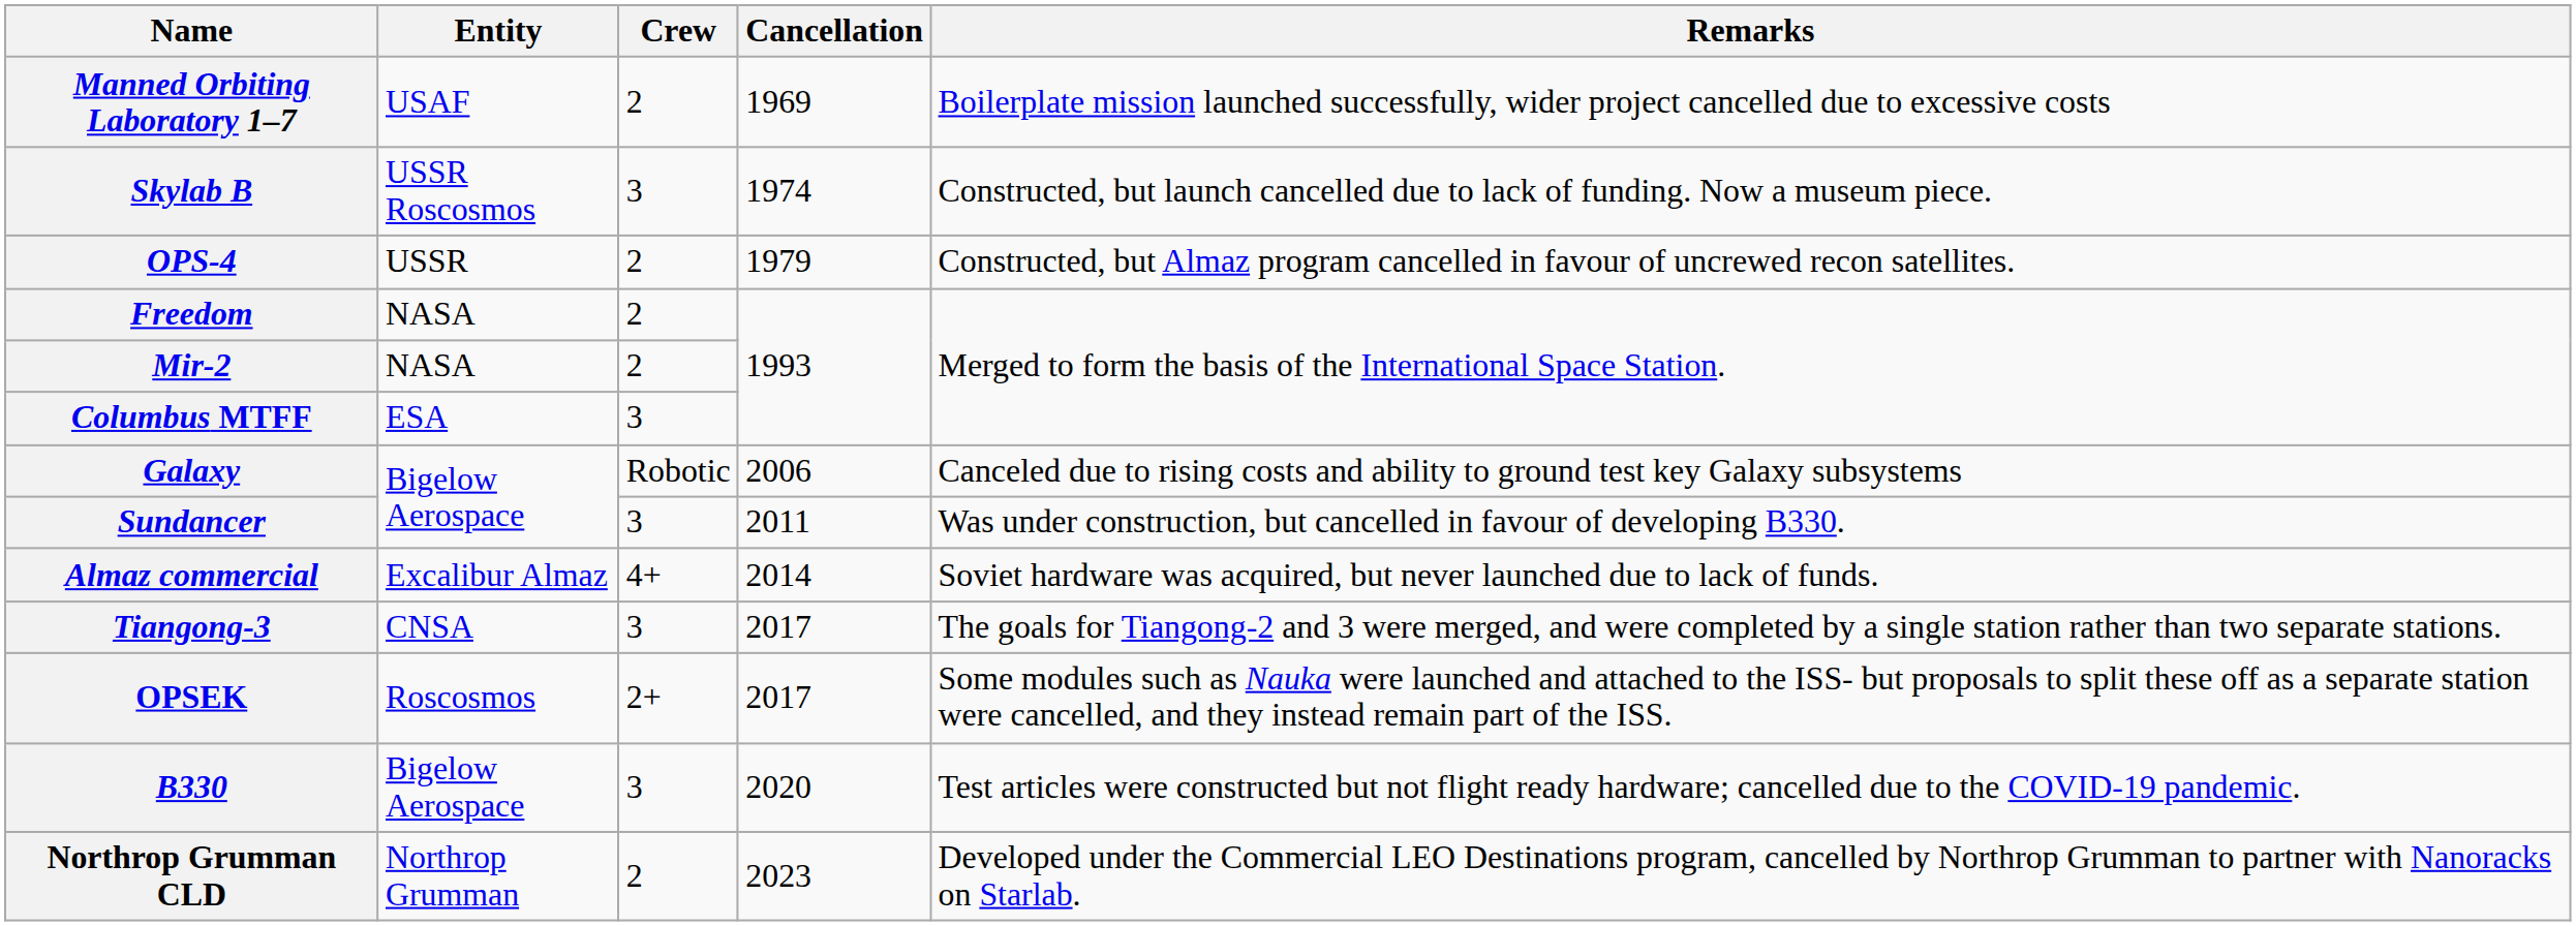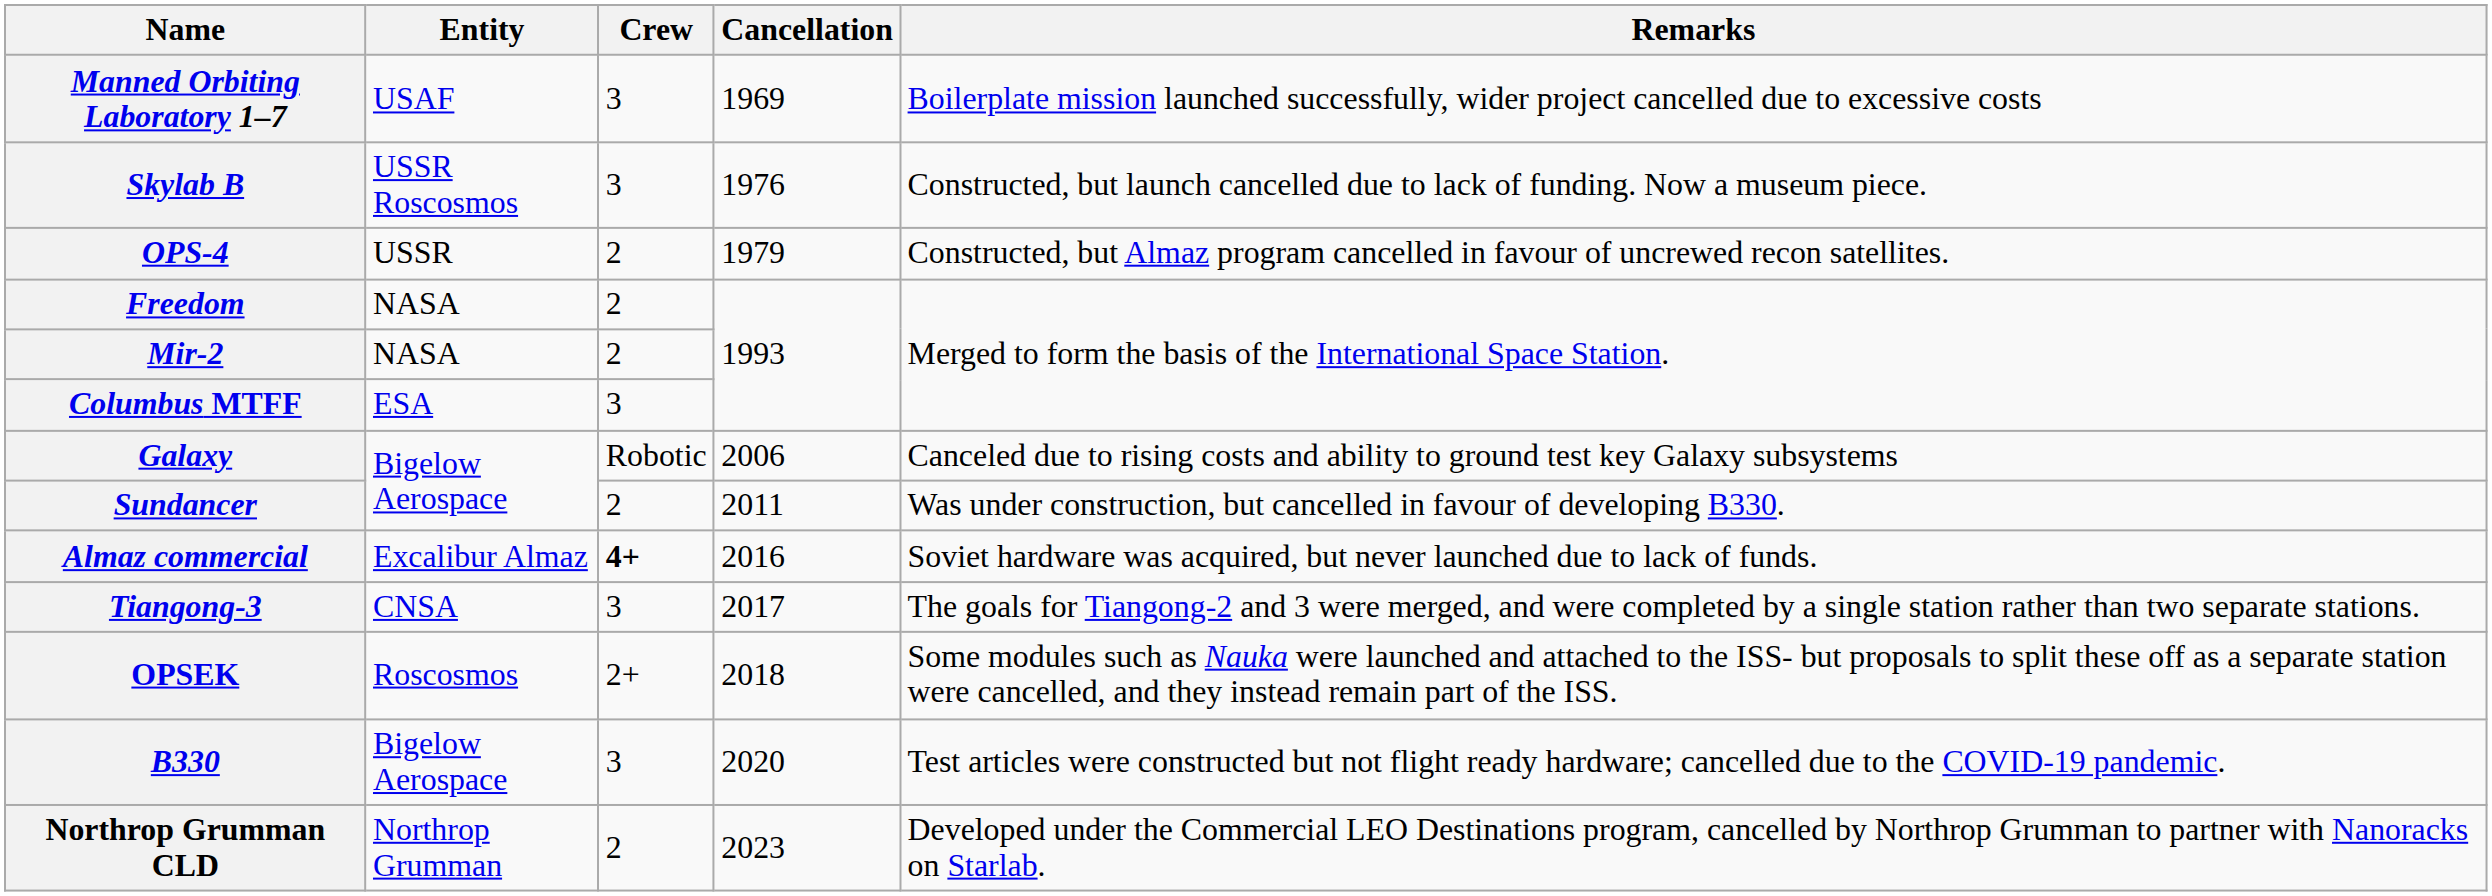Manned Orbiting Laboratory 1–7 | Crew: 2 -> 3
Skylab B | Cancellation: 1974 -> 1976
Sundancer | Crew: 3 -> 2
Almaz commercial | Crew: normal -> bold
Almaz commercial | Cancellation: 2014 -> 2016
OPSEK | Cancellation: 2017 -> 2018
